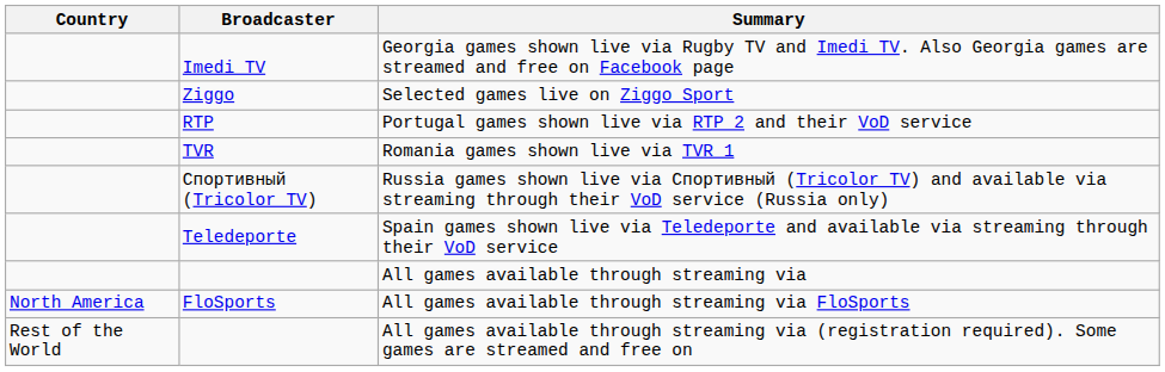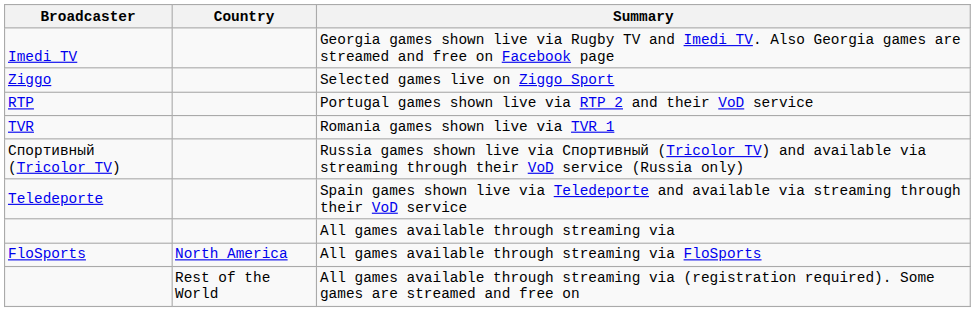columns swapped: Country <-> Broadcaster
